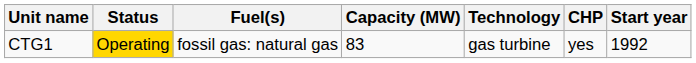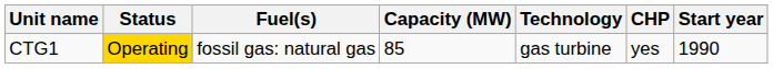CTG1 | Capacity (MW): 83 -> 85
CTG1 | Start year: 1992 -> 1990
